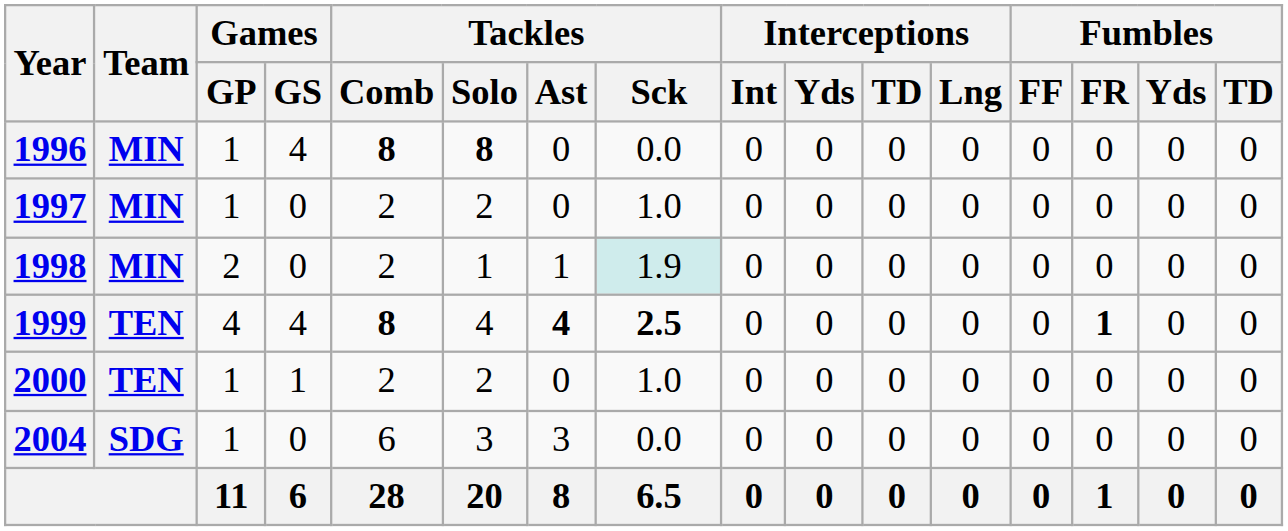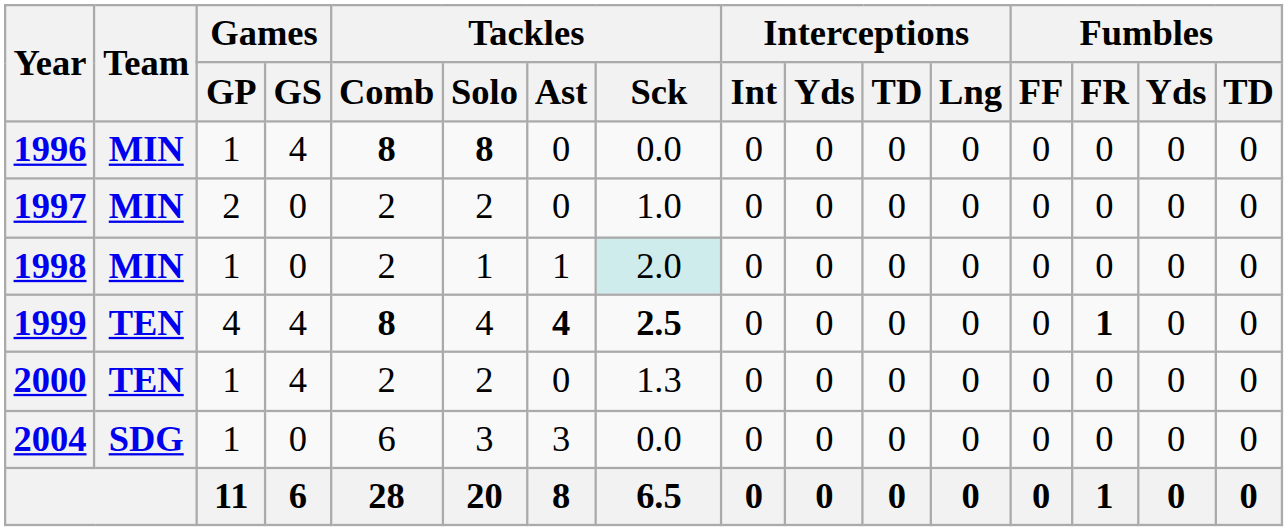1997 | Games / GP: 1 -> 2
1998 | Games / GP: 2 -> 1
1998 | Tackles / Sck: 1.9 -> 2.0
2000 | Games / GS: 1 -> 4
2000 | Tackles / Sck: 1.0 -> 1.3
